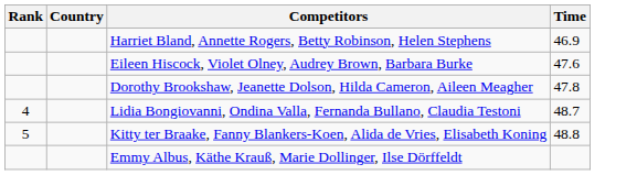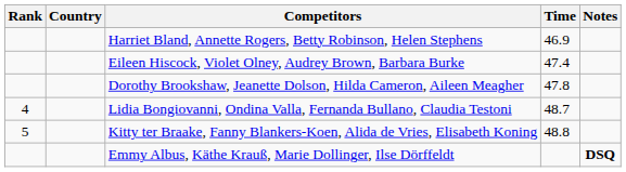+ column: Notes | DSQ
Eileen Hiscock, Violet Olney, Audrey Brown, Barbara Burke | Time: 47.6 -> 47.4
